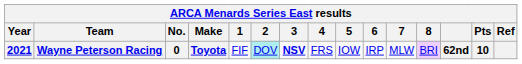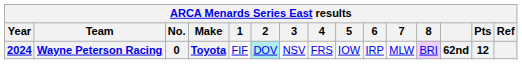Wayne Peterson Racing | Year: 2021 -> 2024
Wayne Peterson Racing | 3: bold -> normal
Wayne Peterson Racing | Pts: 10 -> 12
